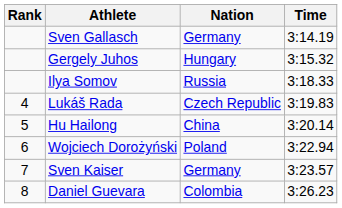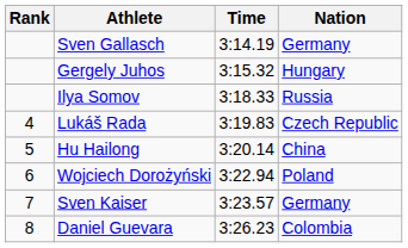columns swapped: Nation <-> Time
